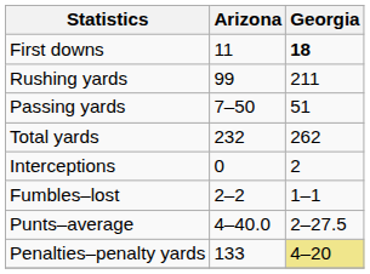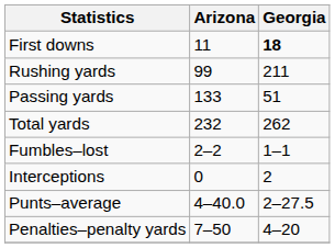Passing yards | Arizona: 7–50 -> 133
rows swapped: Interceptions <-> Fumbles–lost
Penalties–penalty yards | Arizona: 133 -> 7–50
Penalties–penalty yards | Georgia: khaki background -> no background
